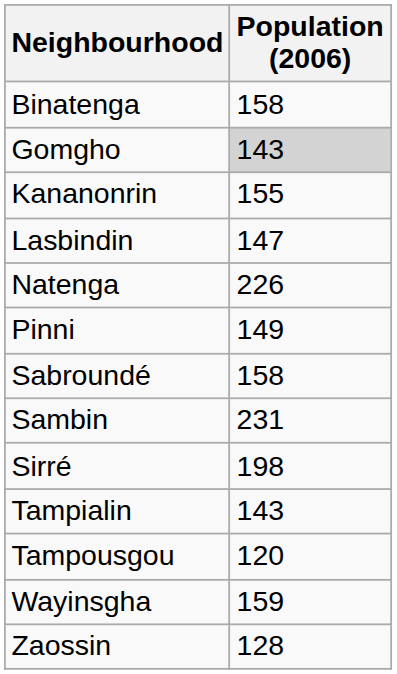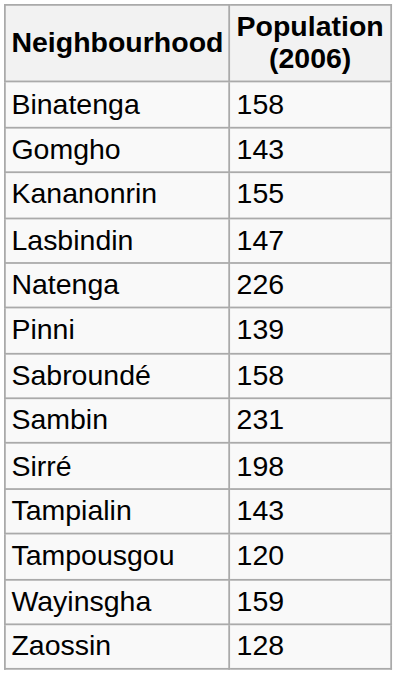Gomgho | Population (2006): lightgrey background -> no background
Pinni | Population (2006): 149 -> 139
